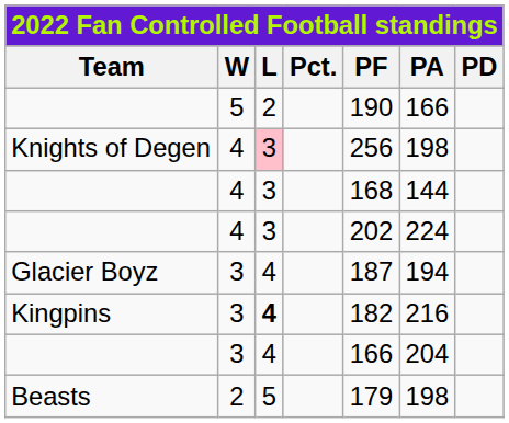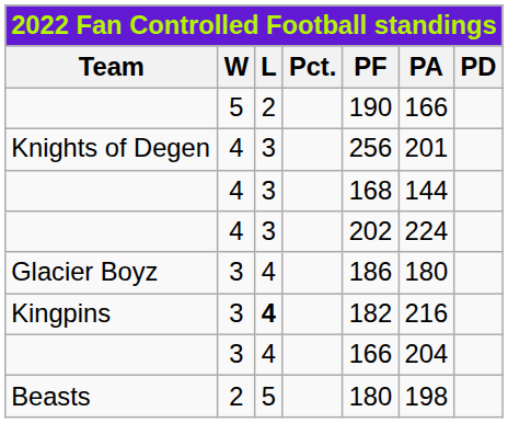Knights of Degen | L: pink background -> no background
Knights of Degen | PA: 198 -> 201
Glacier Boyz | PF: 187 -> 186
Glacier Boyz | PA: 194 -> 180
Beasts | PF: 179 -> 180
